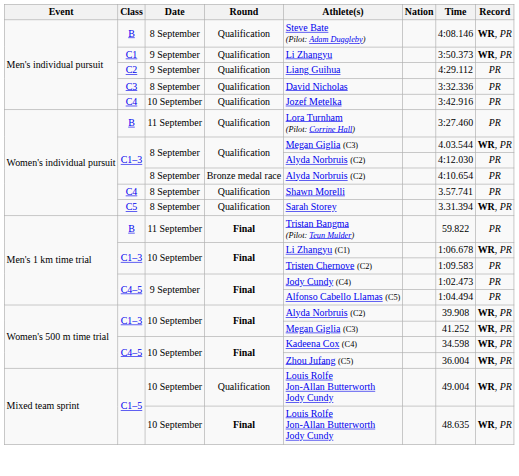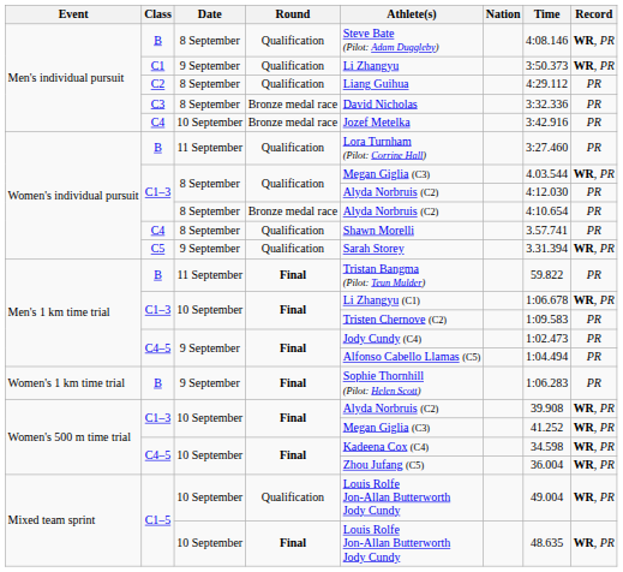C2 | Date: 9 September -> 8 September
C3 | Round: Qualification -> Bronze medal race
Men's individual pursuit / C4 | Round: Qualification -> Bronze medal race
C5 | Date: 8 September -> 9 September
+ row: Women's 1 km time trial | B | 9 September | Final | Sophie Thornhill (Pilot: Helen Scott) | 1:06.283 | PR
